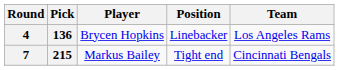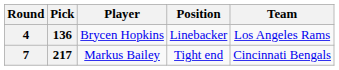7 | Pick: 215 -> 217
